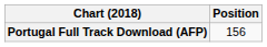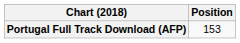Portugal Full Track Download (AFP) | Position: 156 -> 153
